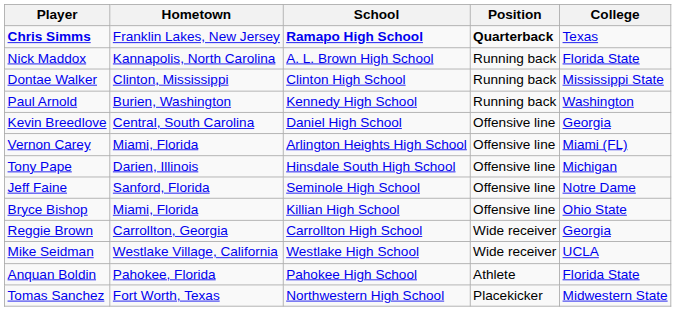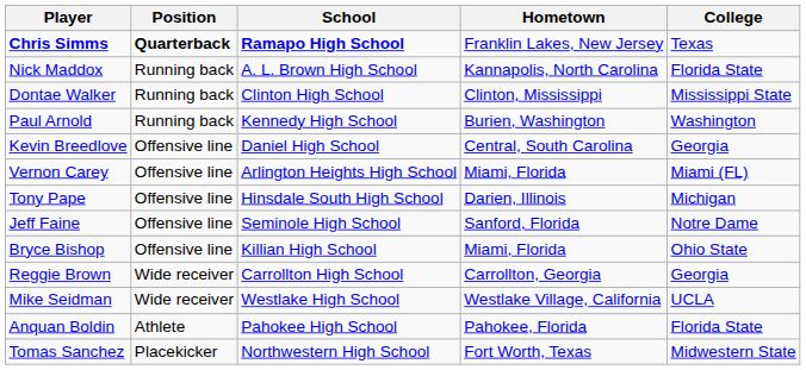columns swapped: Position <-> Hometown
